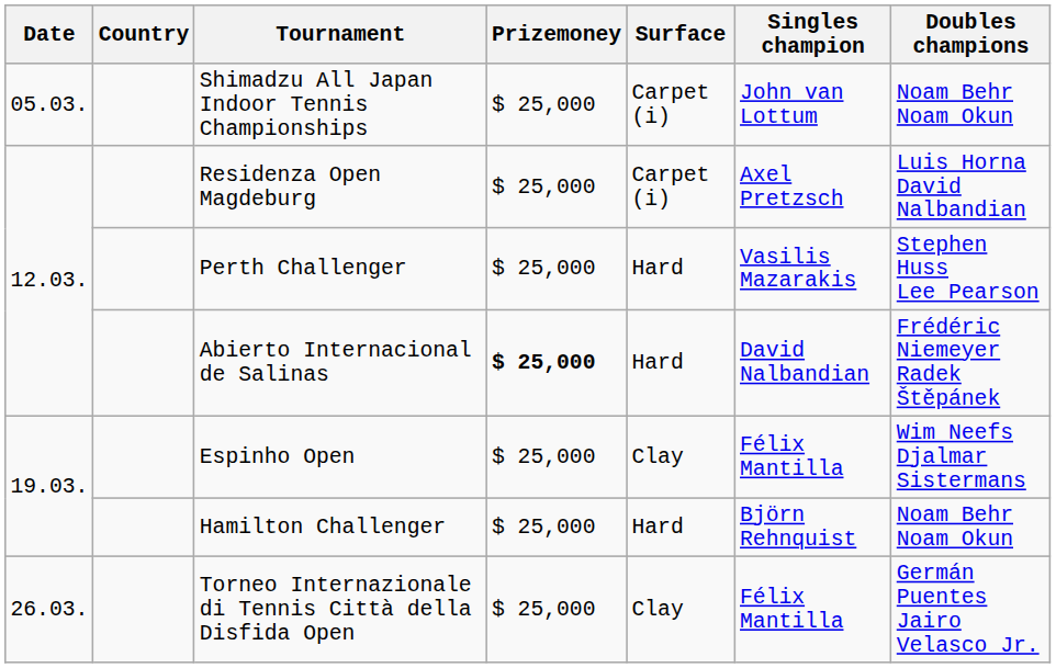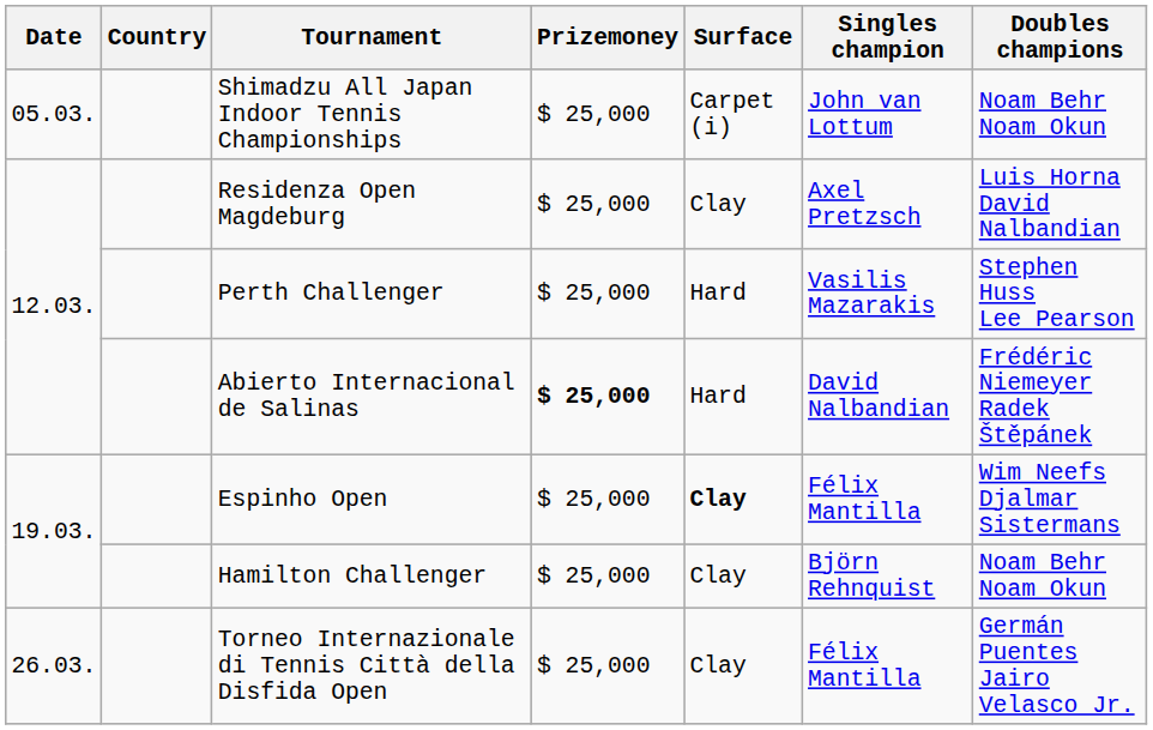Residenza Open Magdeburg | Surface: Carpet (i) -> Clay
Espinho Open | Surface: normal -> bold
Hamilton Challenger | Surface: Hard -> Clay
